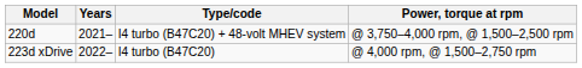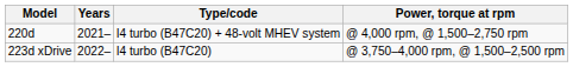220d | Power, torque at rpm: @ 3,750–4,000 rpm, @ 1,500–2,500 rpm -> @ 4,000 rpm, @ 1,500–2,750 rpm
223d xDrive | Power, torque at rpm: @ 4,000 rpm, @ 1,500–2,750 rpm -> @ 3,750–4,000 rpm, @ 1,500–2,500 rpm
